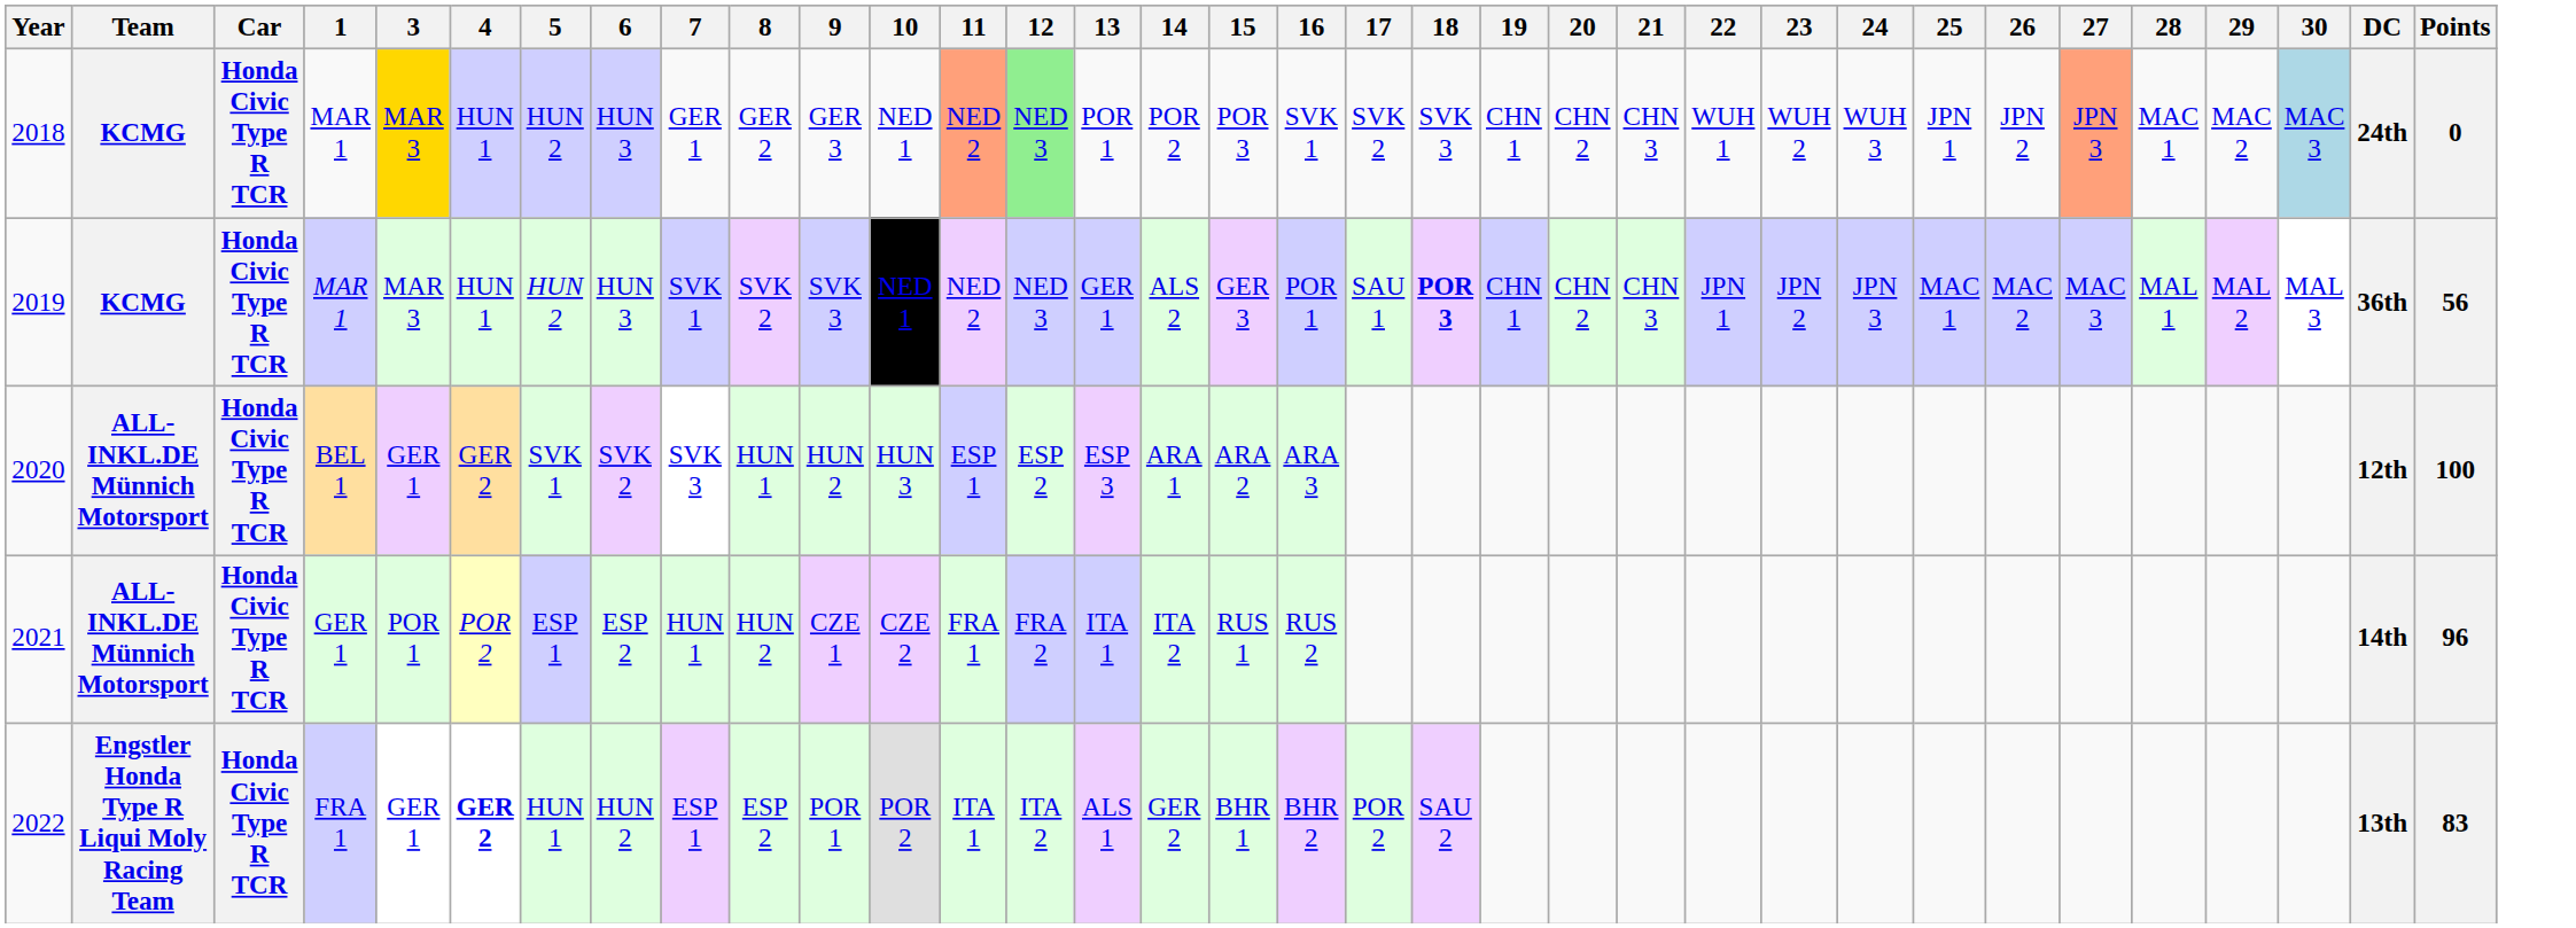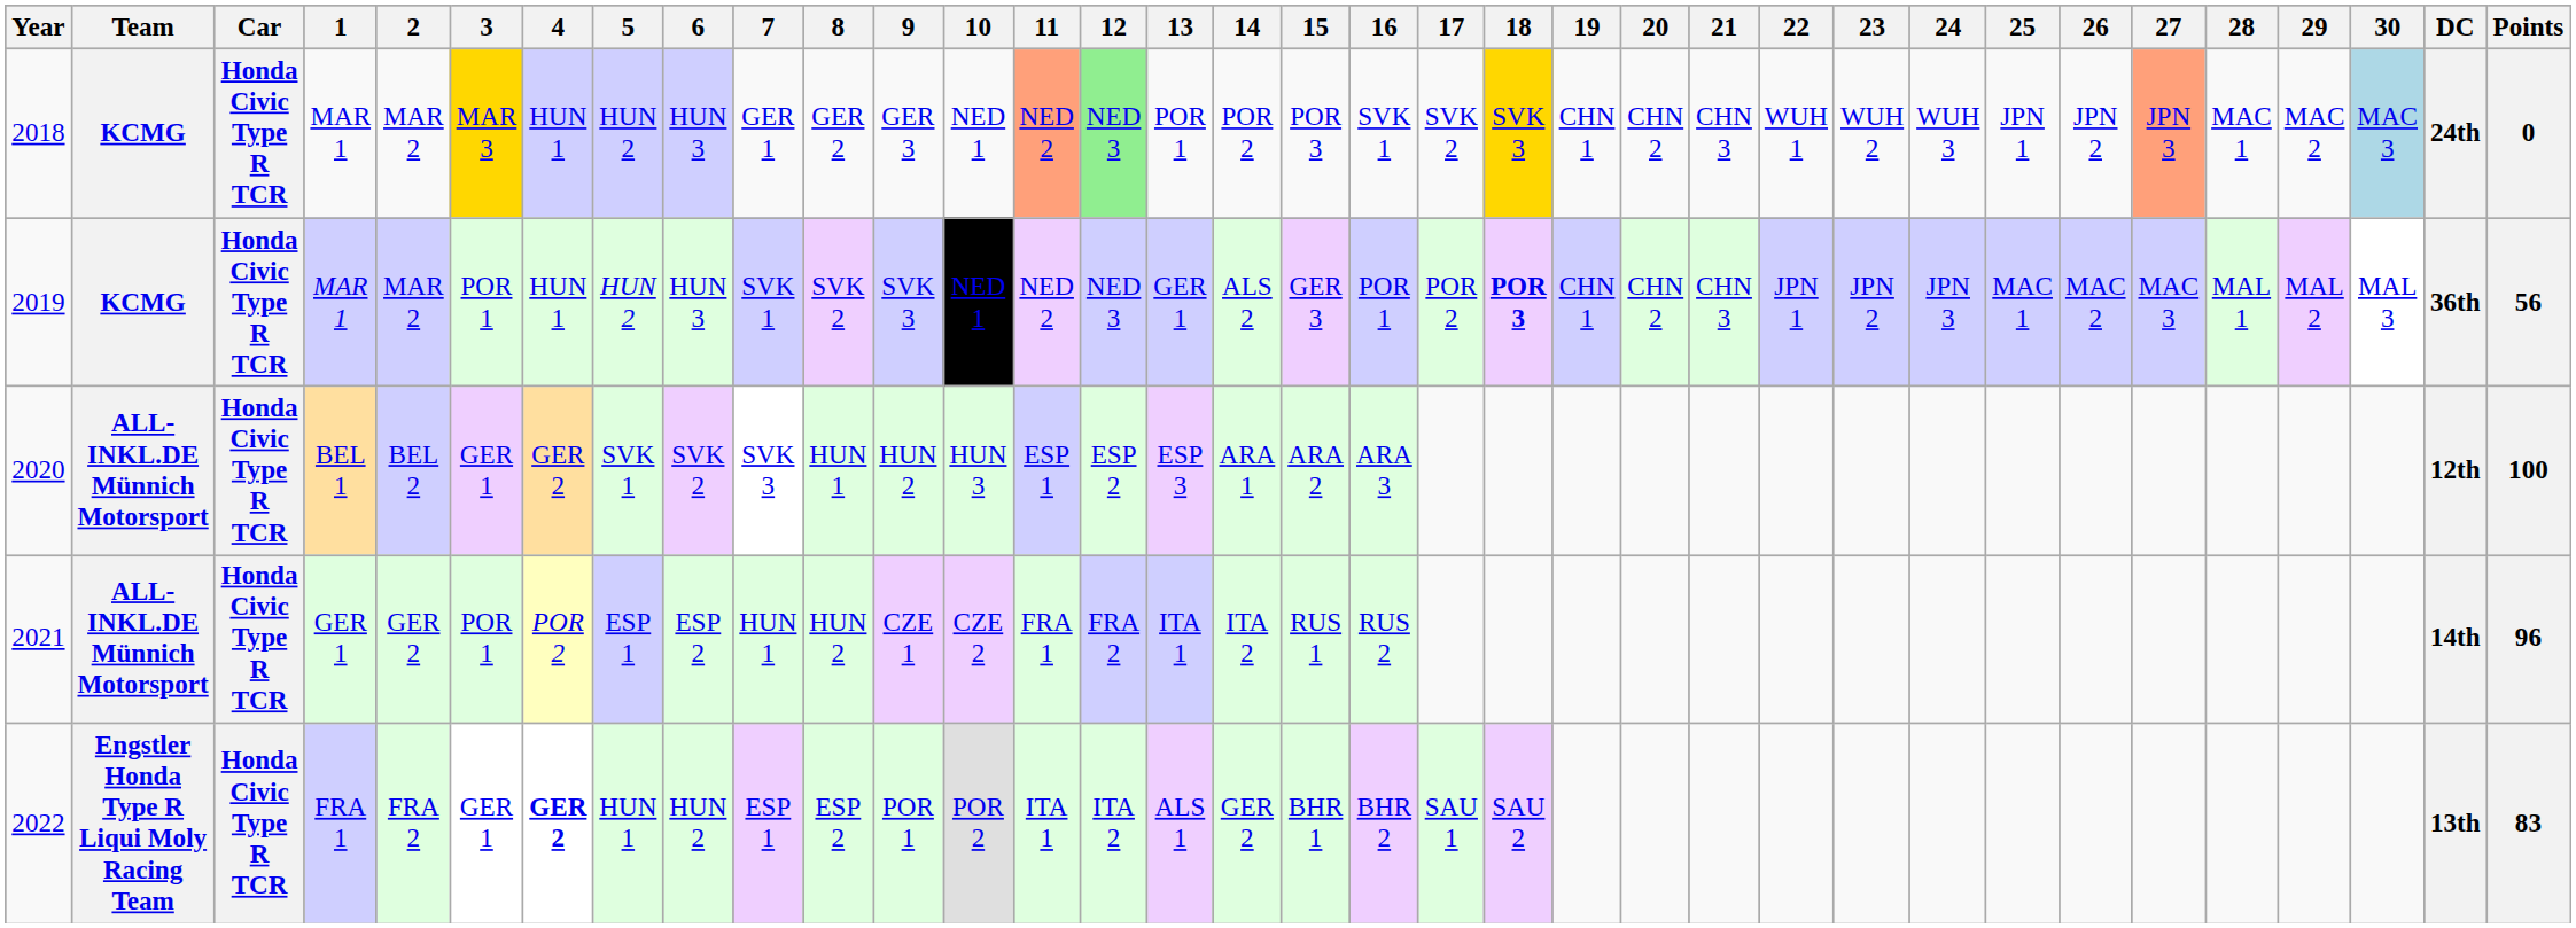+ column: 2 | MAR 2 | MAR 2 | BEL 2 | GER 2 | FRA 2
2018 | 18: no background -> gold background
2019 | 3: MAR 3 -> POR 1
2019 | 17: SAU 1 -> POR 2
2022 | 17: POR 2 -> SAU 1
